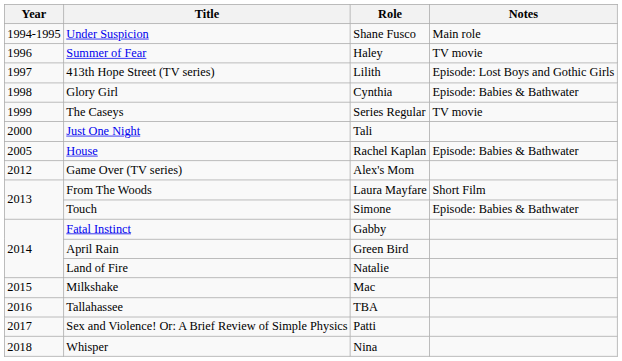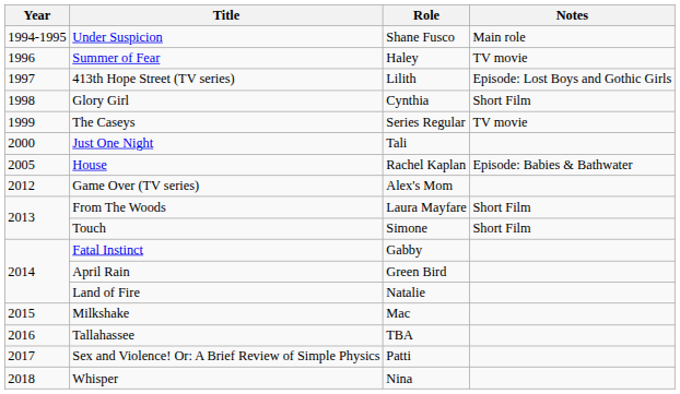Glory Girl | Notes: Episode: Babies & Bathwater -> Short Film
Touch | Notes: Episode: Babies & Bathwater -> Short Film
